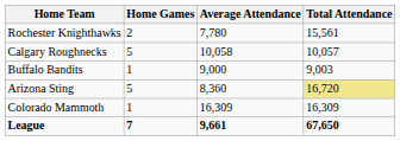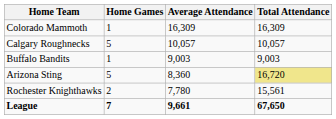rows swapped: Colorado Mammoth <-> Rochester Knighthawks
Calgary Roughnecks | Average Attendance: 10,058 -> 10,057
Buffalo Bandits | Average Attendance: 9,000 -> 9,003
